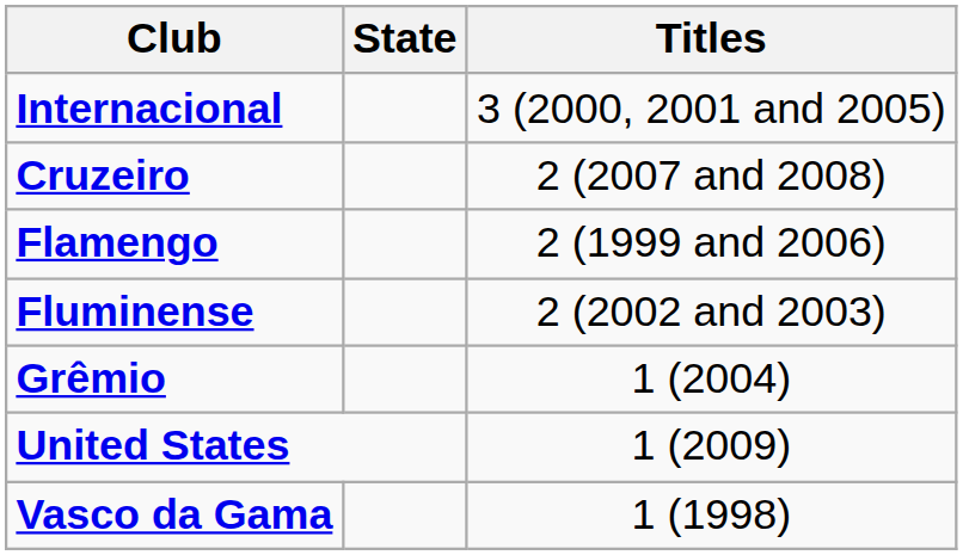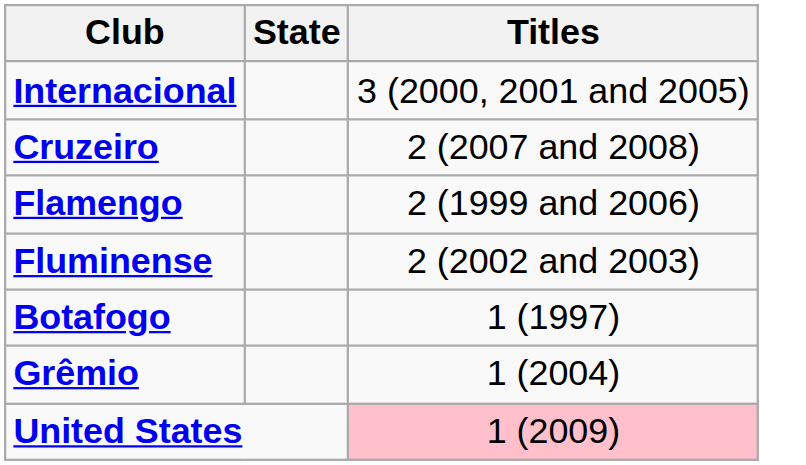+ row: Botafogo | 1 (1997)
United States | Titles: no background -> pink background
- row: Vasco da Gama | 1 (1998)
